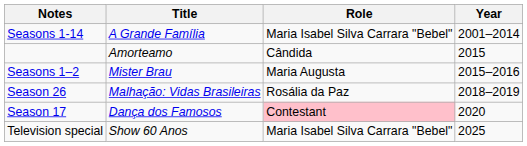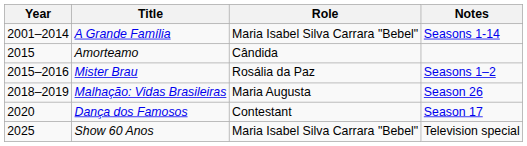columns swapped: Year <-> Notes
Mister Brau | Role: Maria Augusta -> Rosália da Paz
Malhação: Vidas Brasileiras | Role: Rosália da Paz -> Maria Augusta
Dança dos Famosos | Role: pink background -> no background
